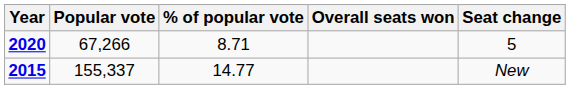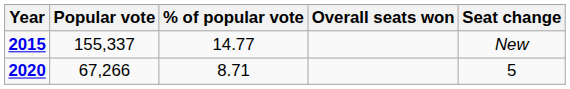rows swapped: 2015 <-> 2020
